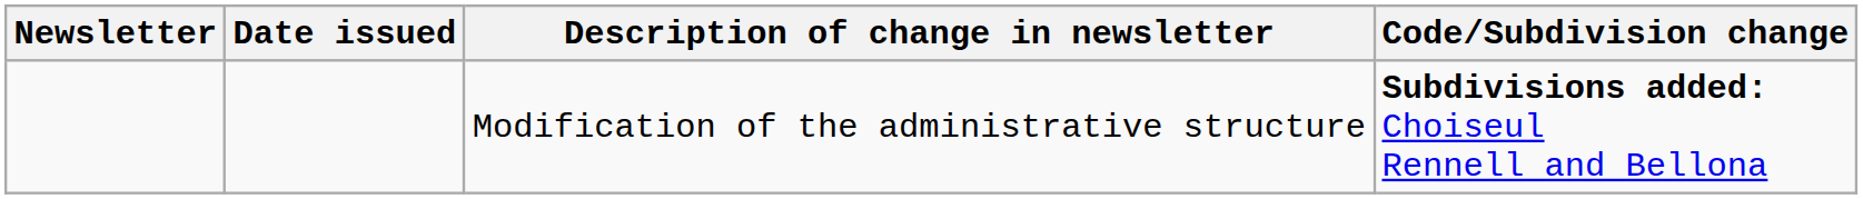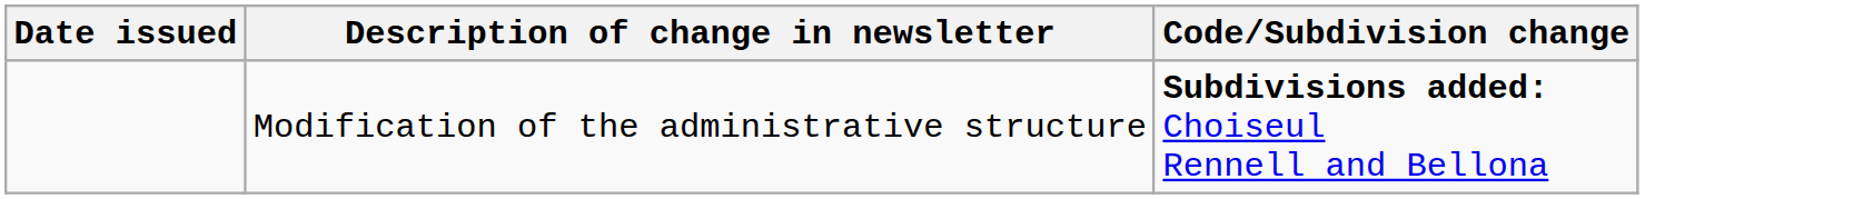- column: Newsletter
